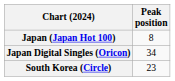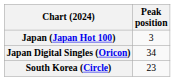Japan (Japan Hot 100) | Peak position: 8 -> 3
